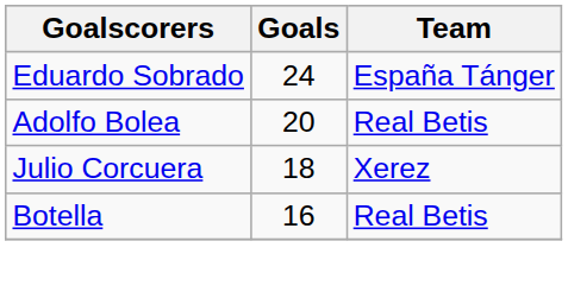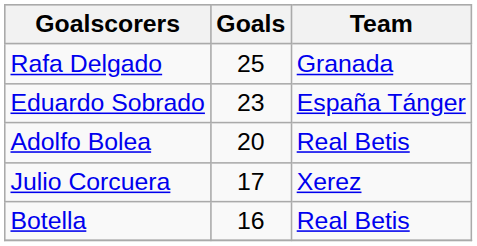+ row: Rafa Delgado | 25 | Granada
Eduardo Sobrado | Goals: 24 -> 23
Julio Corcuera | Goals: 18 -> 17
